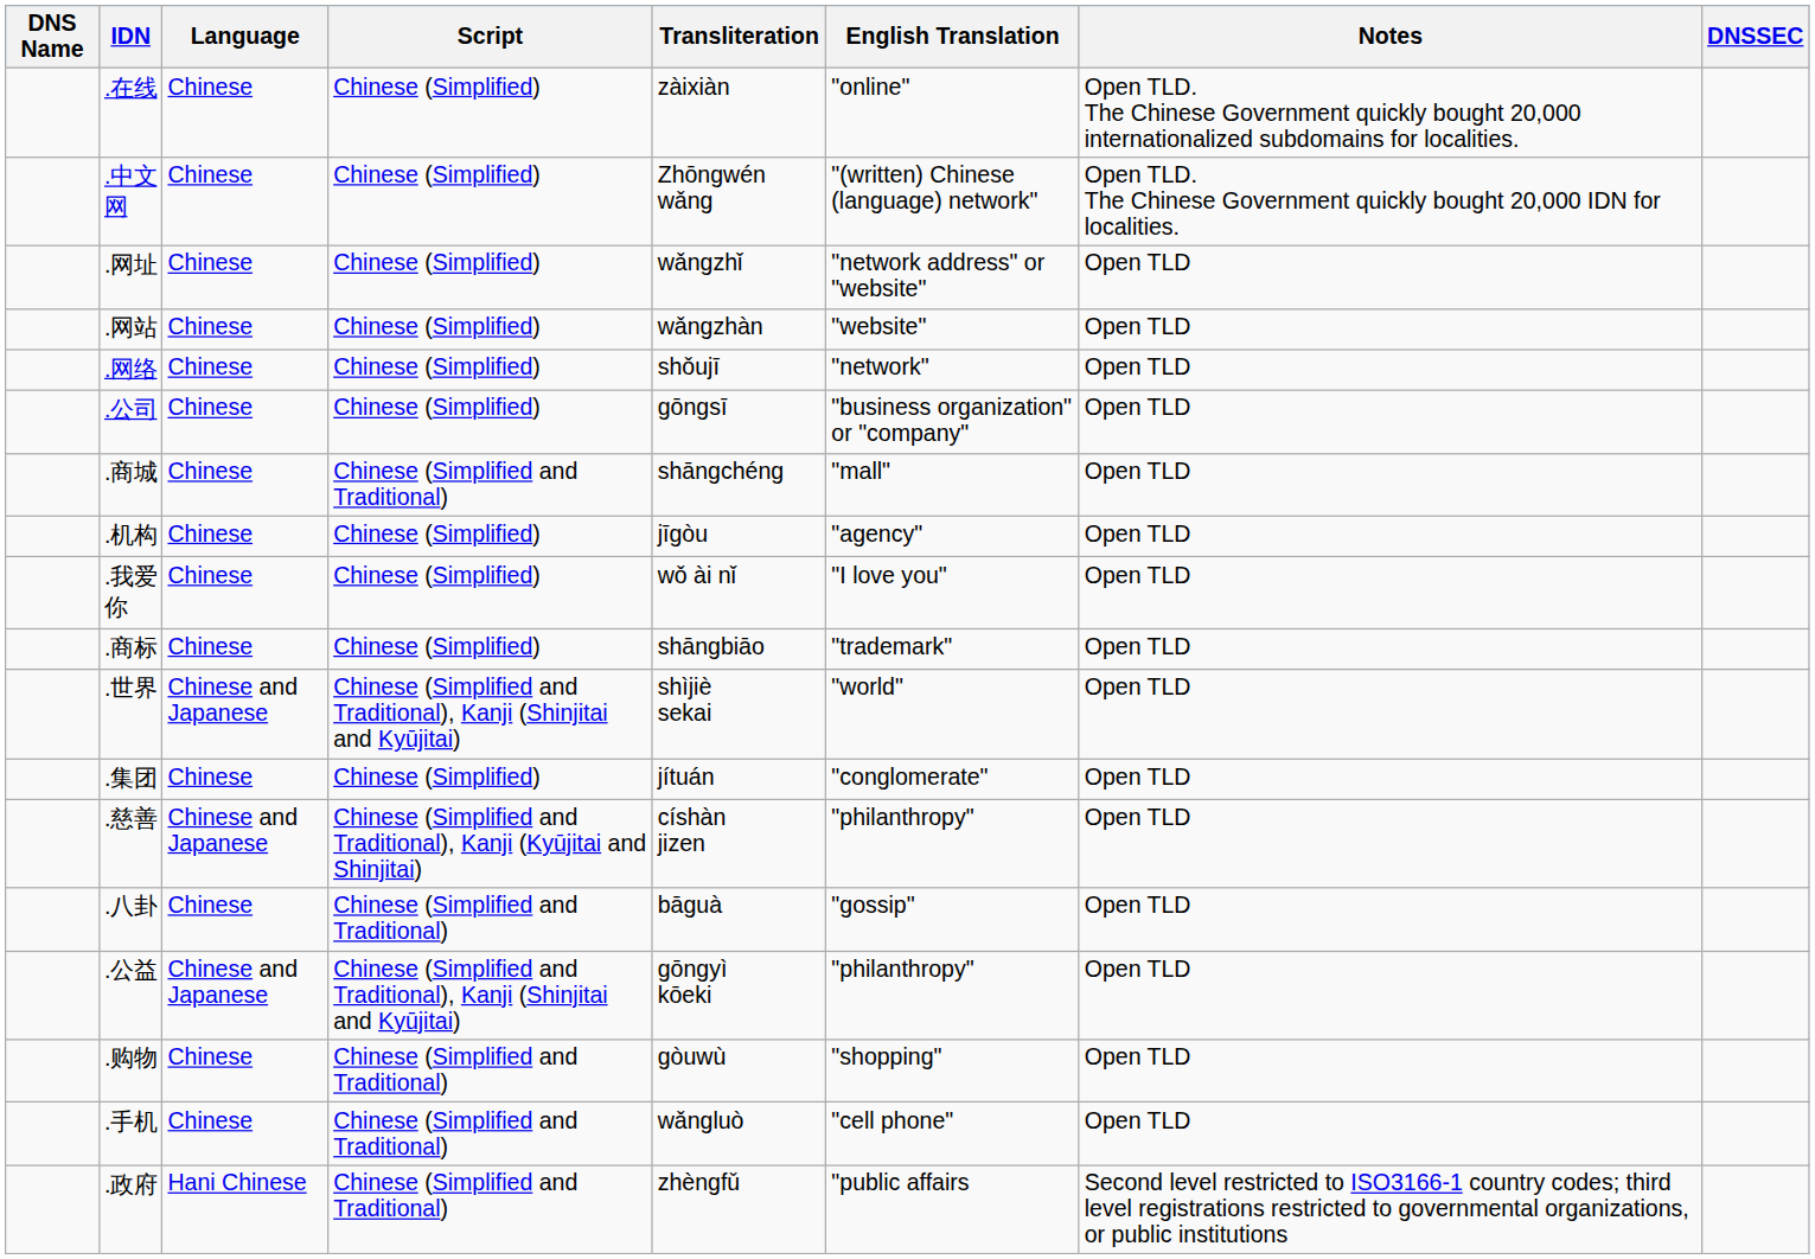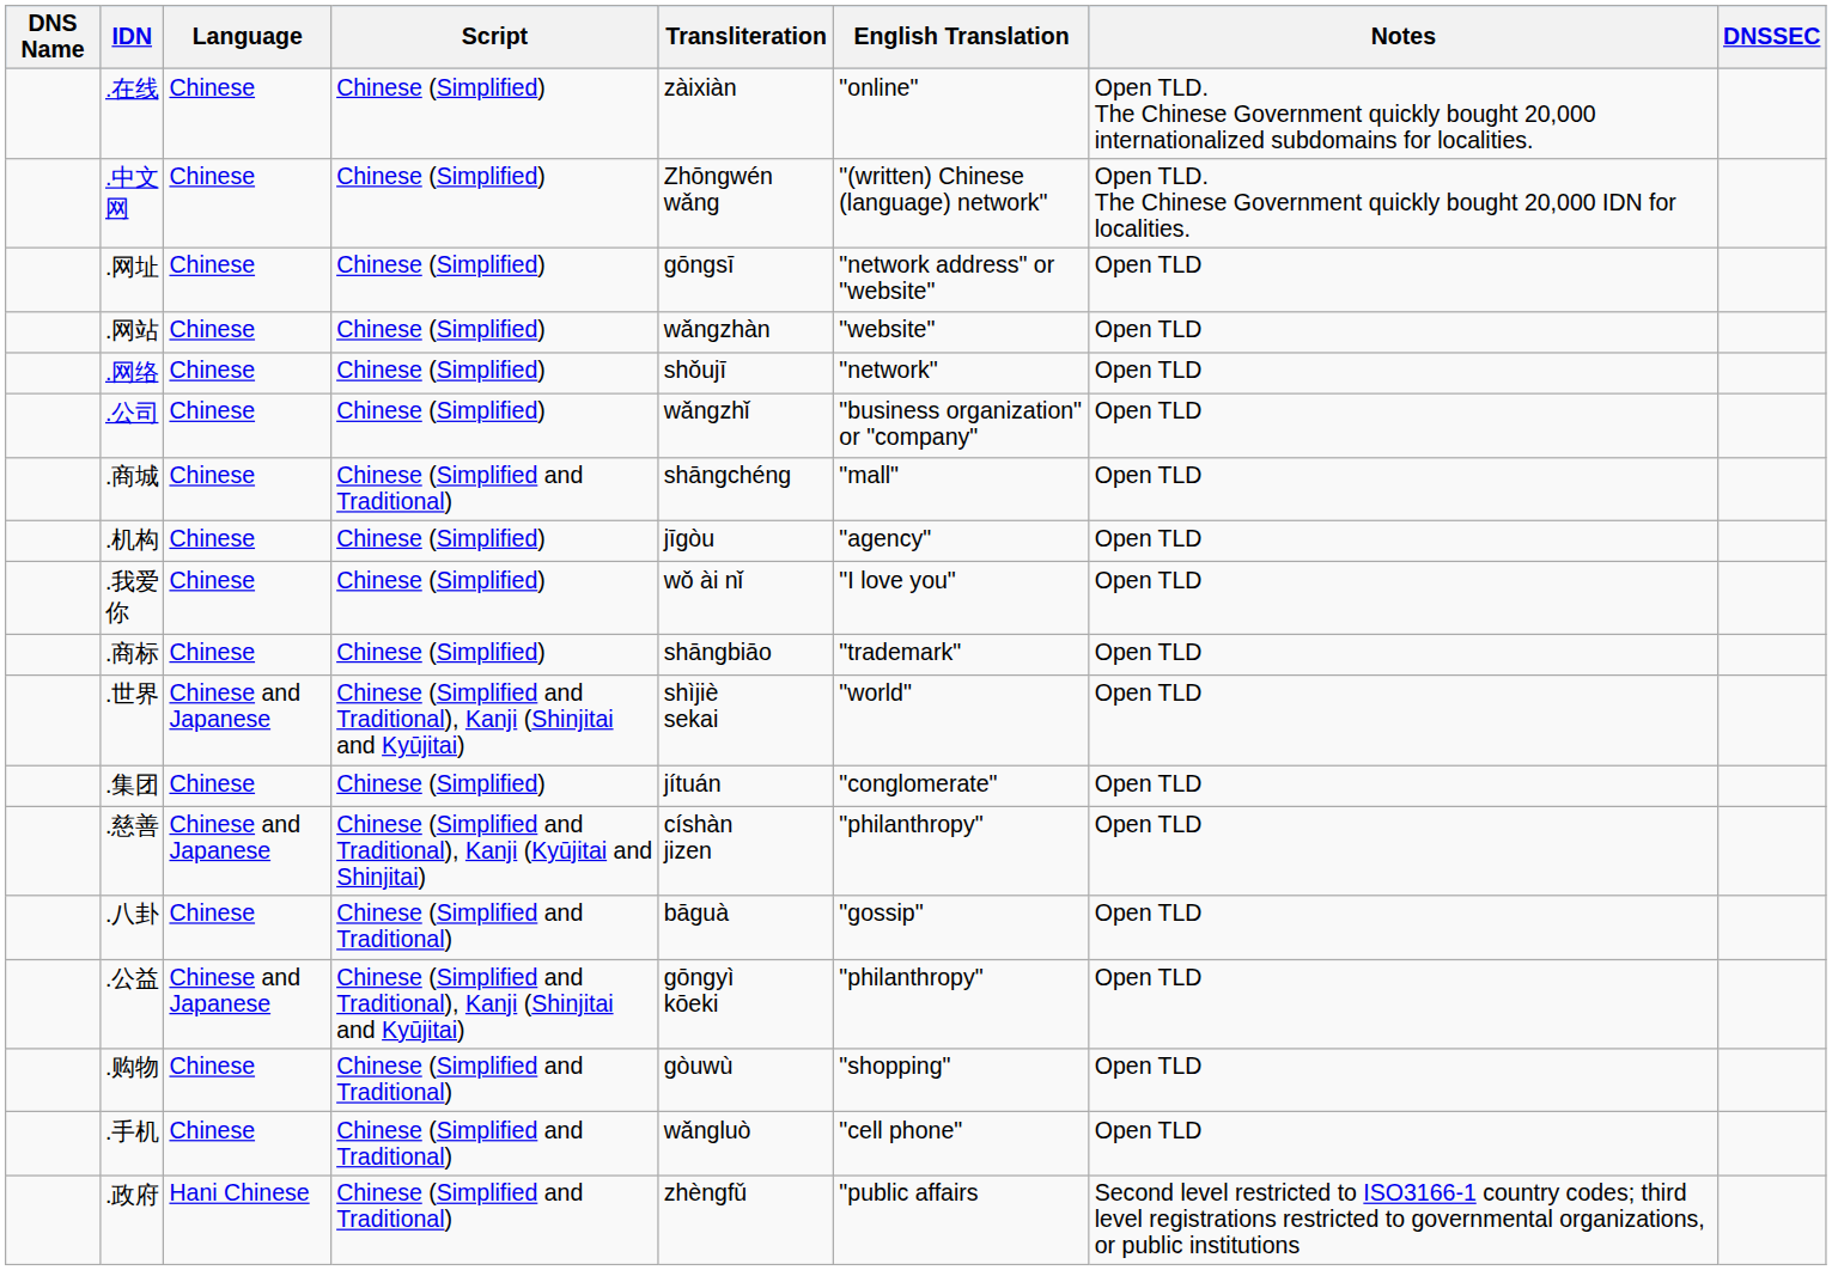.网址 | Transliteration: wǎngzhǐ -> gōngsī
.公司 | Transliteration: gōngsī -> wǎngzhǐ
